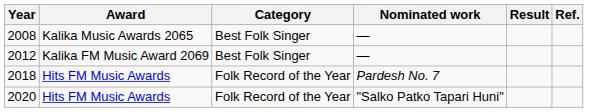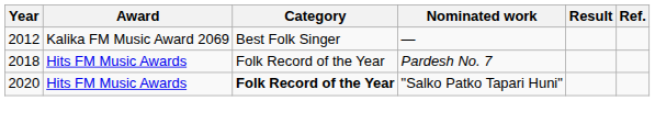- row: 2008 | Kalika Music Awards 2065 | Best Folk Singer | —
2020 | Category: normal -> bold
